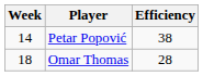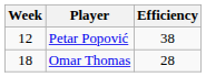Petar Popović | Week: 14 -> 12
